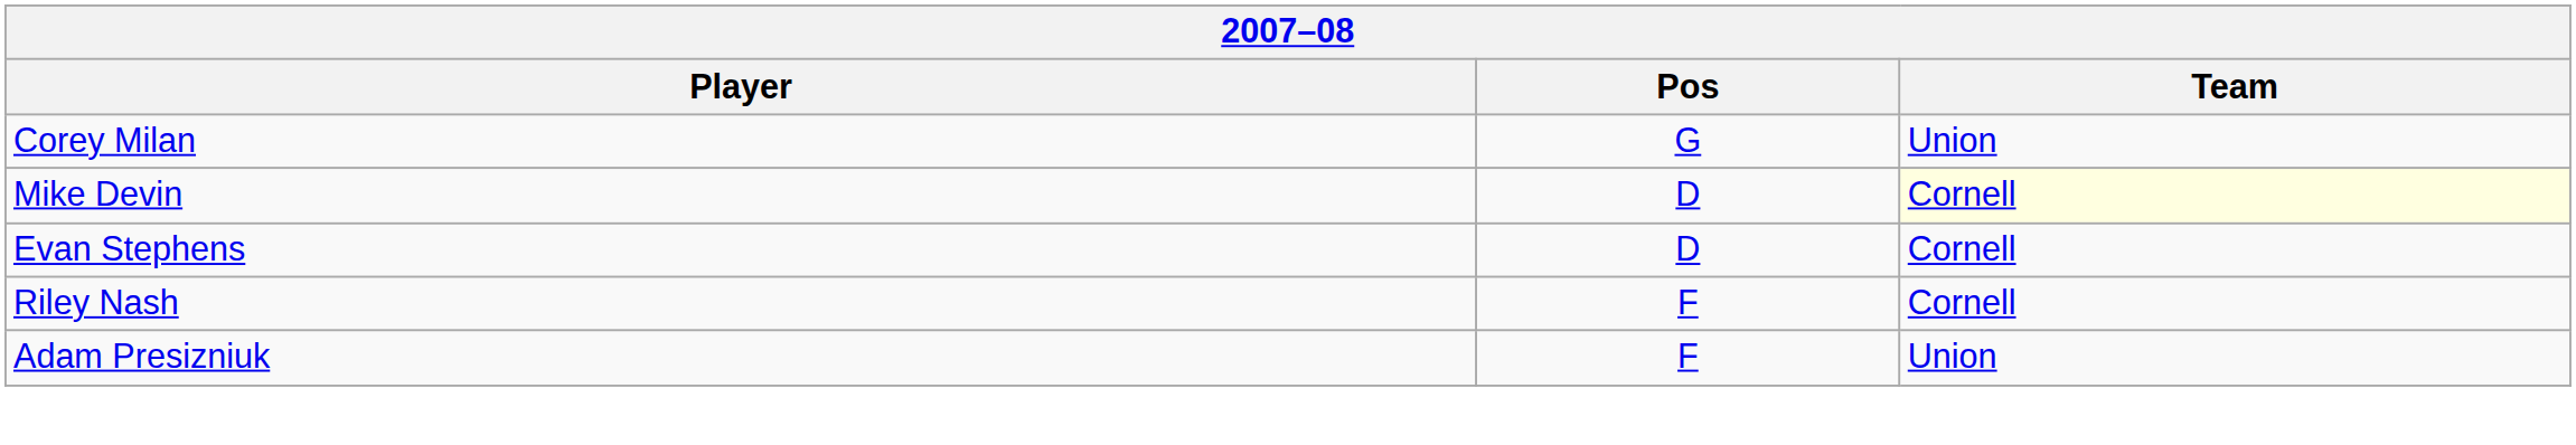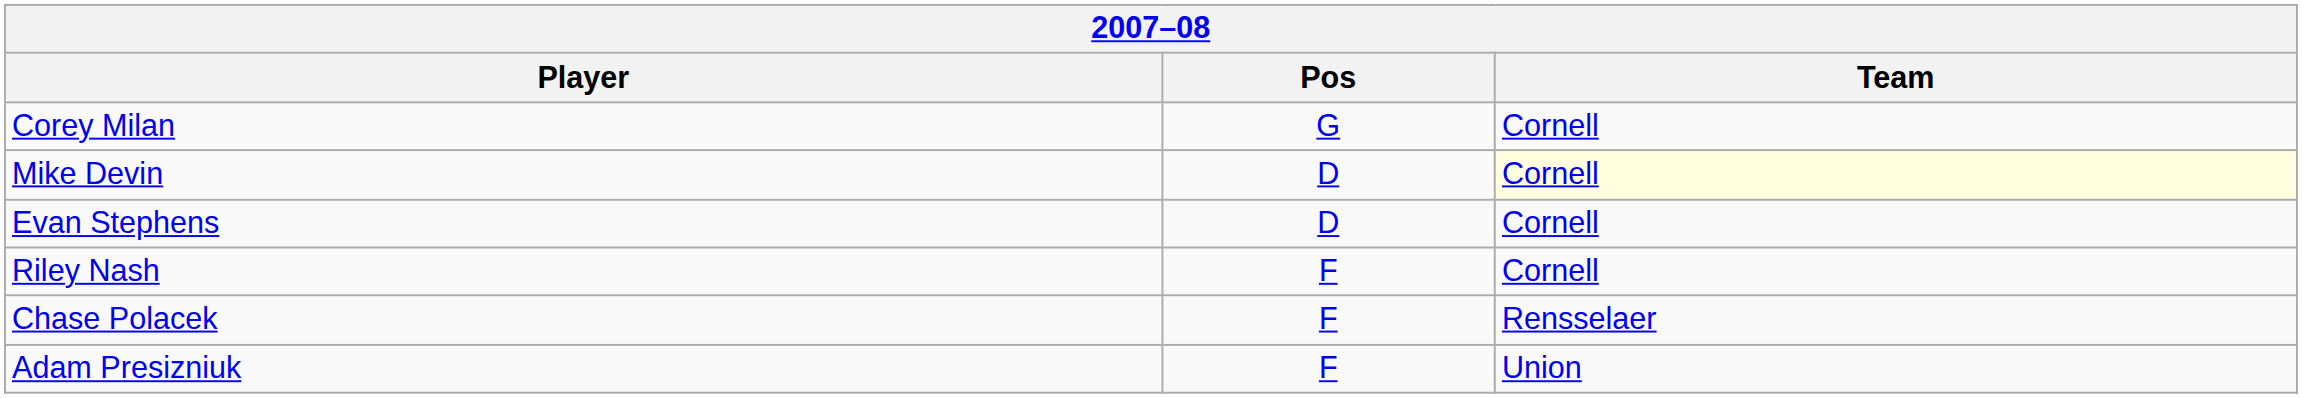Corey Milan | Team: Union -> Cornell
+ row: Chase Polacek | F | Rensselaer
